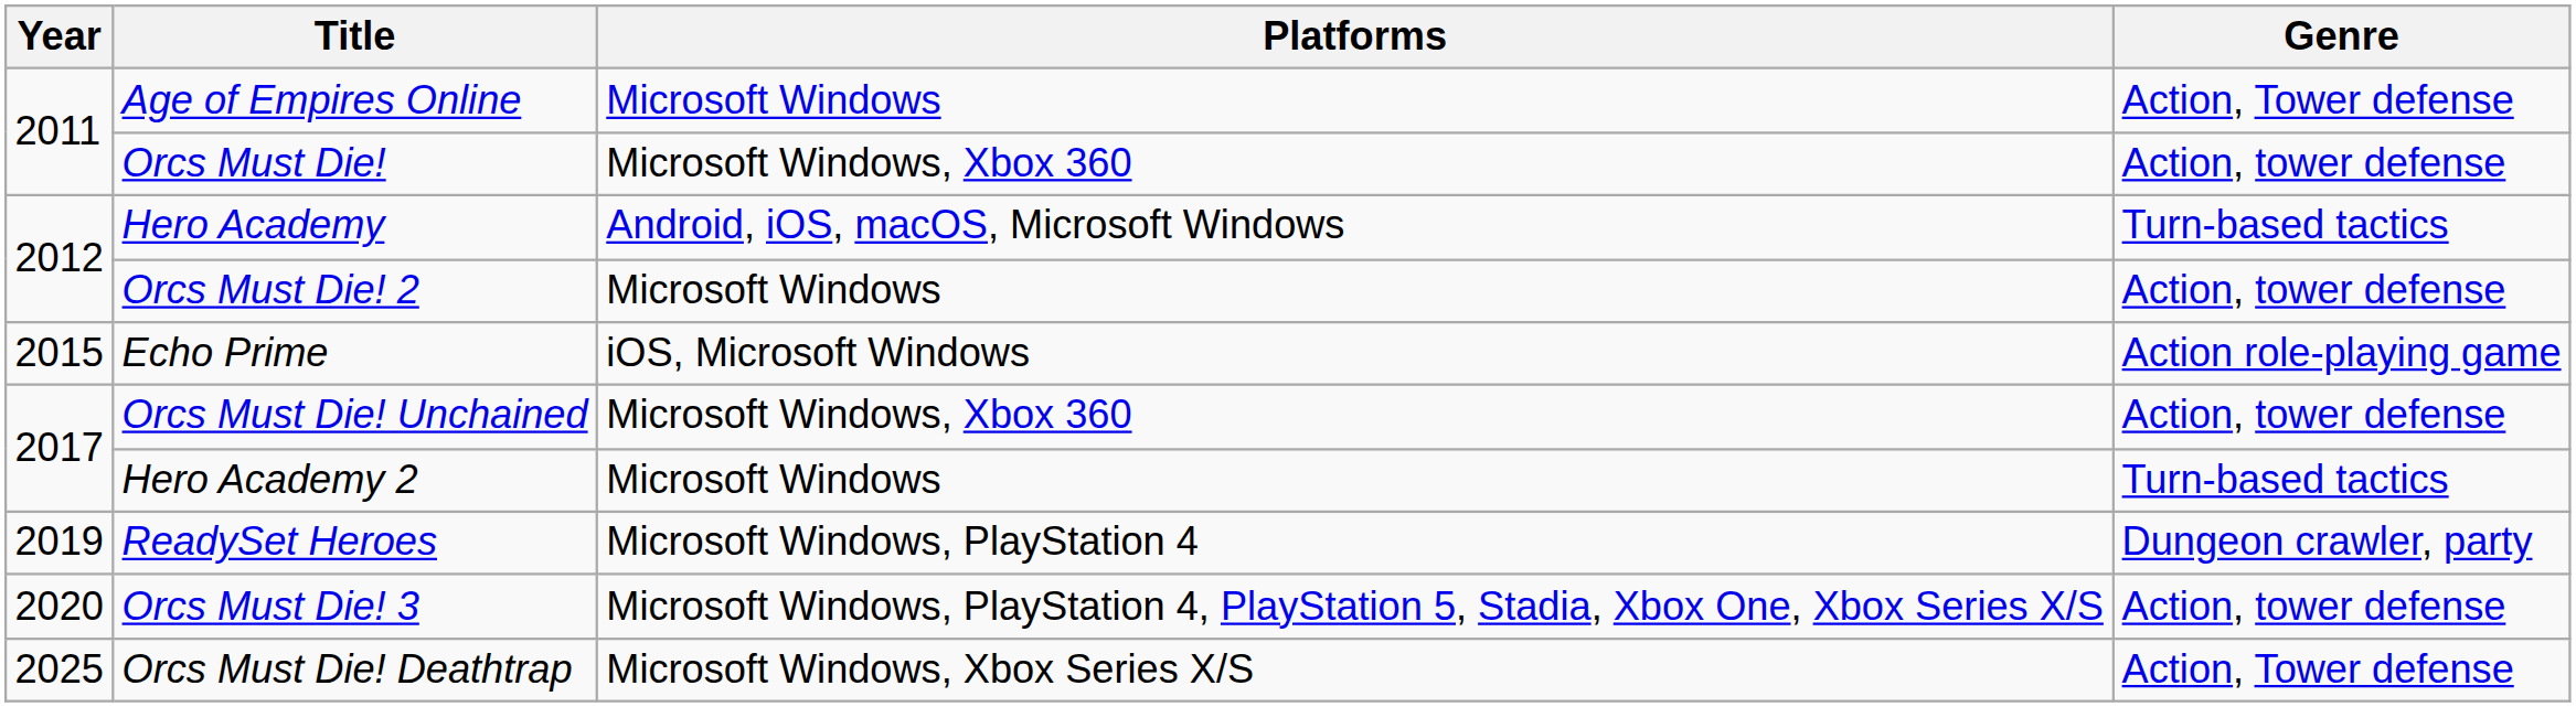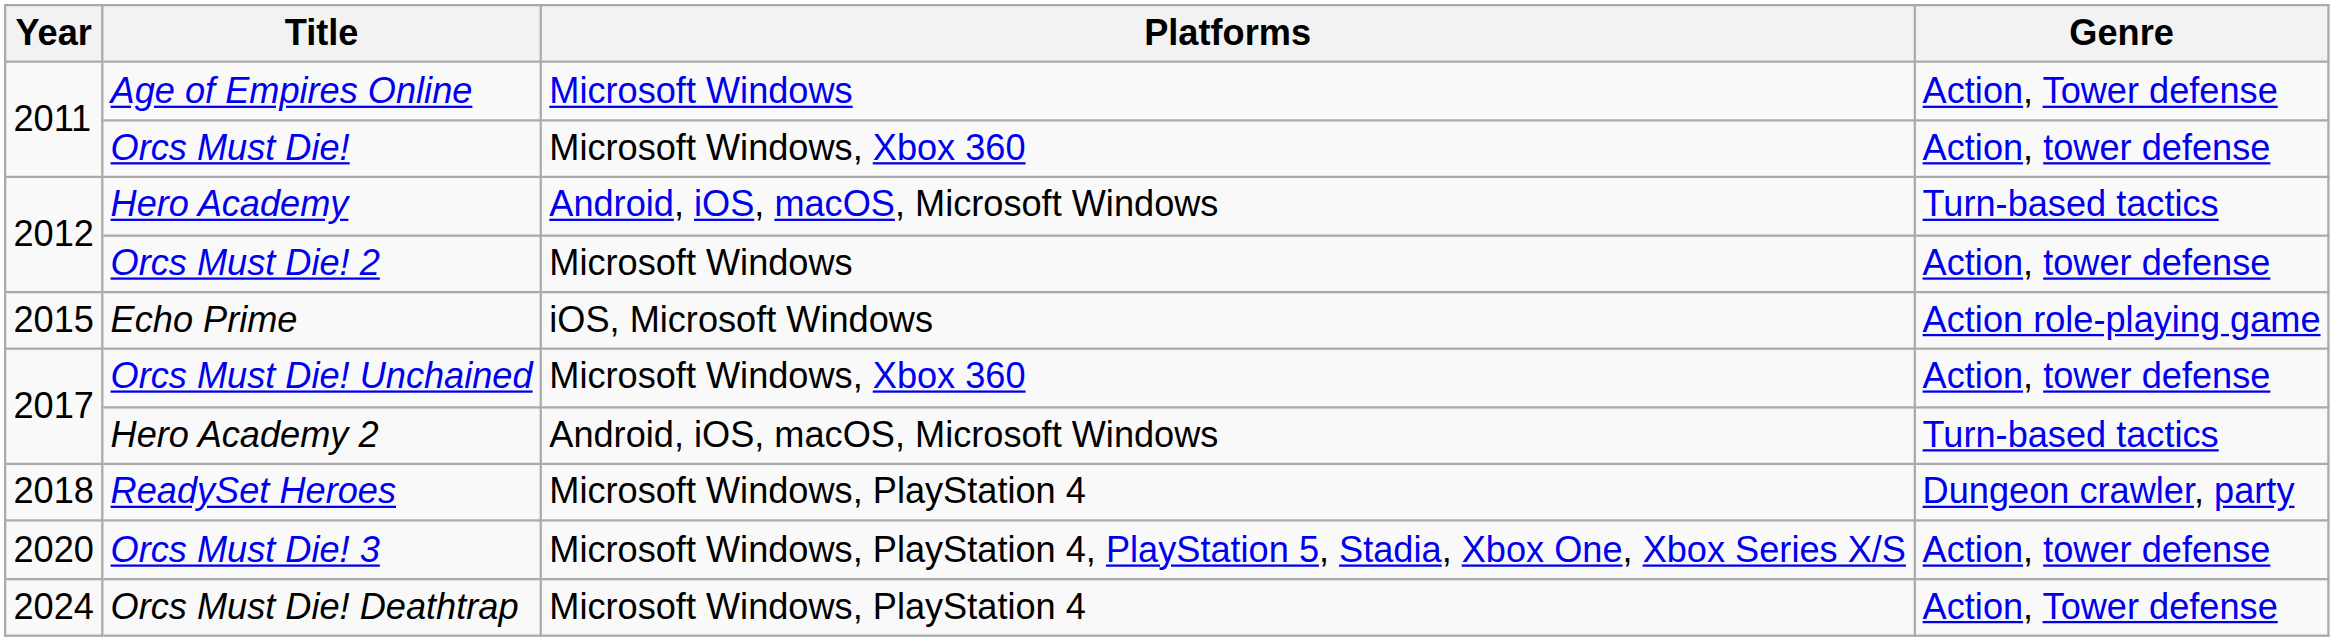Hero Academy 2 | Platforms: Microsoft Windows -> Android, iOS, macOS, Microsoft Windows
ReadySet Heroes | Year: 2019 -> 2018
Orcs Must Die! Deathtrap | Year: 2025 -> 2024
Orcs Must Die! Deathtrap | Platforms: Microsoft Windows, Xbox Series X/S -> Microsoft Windows, PlayStation 4
